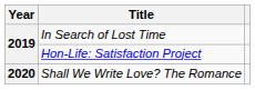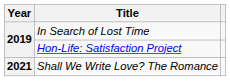Shall We Write Love? The Romance | Year: 2020 -> 2021
